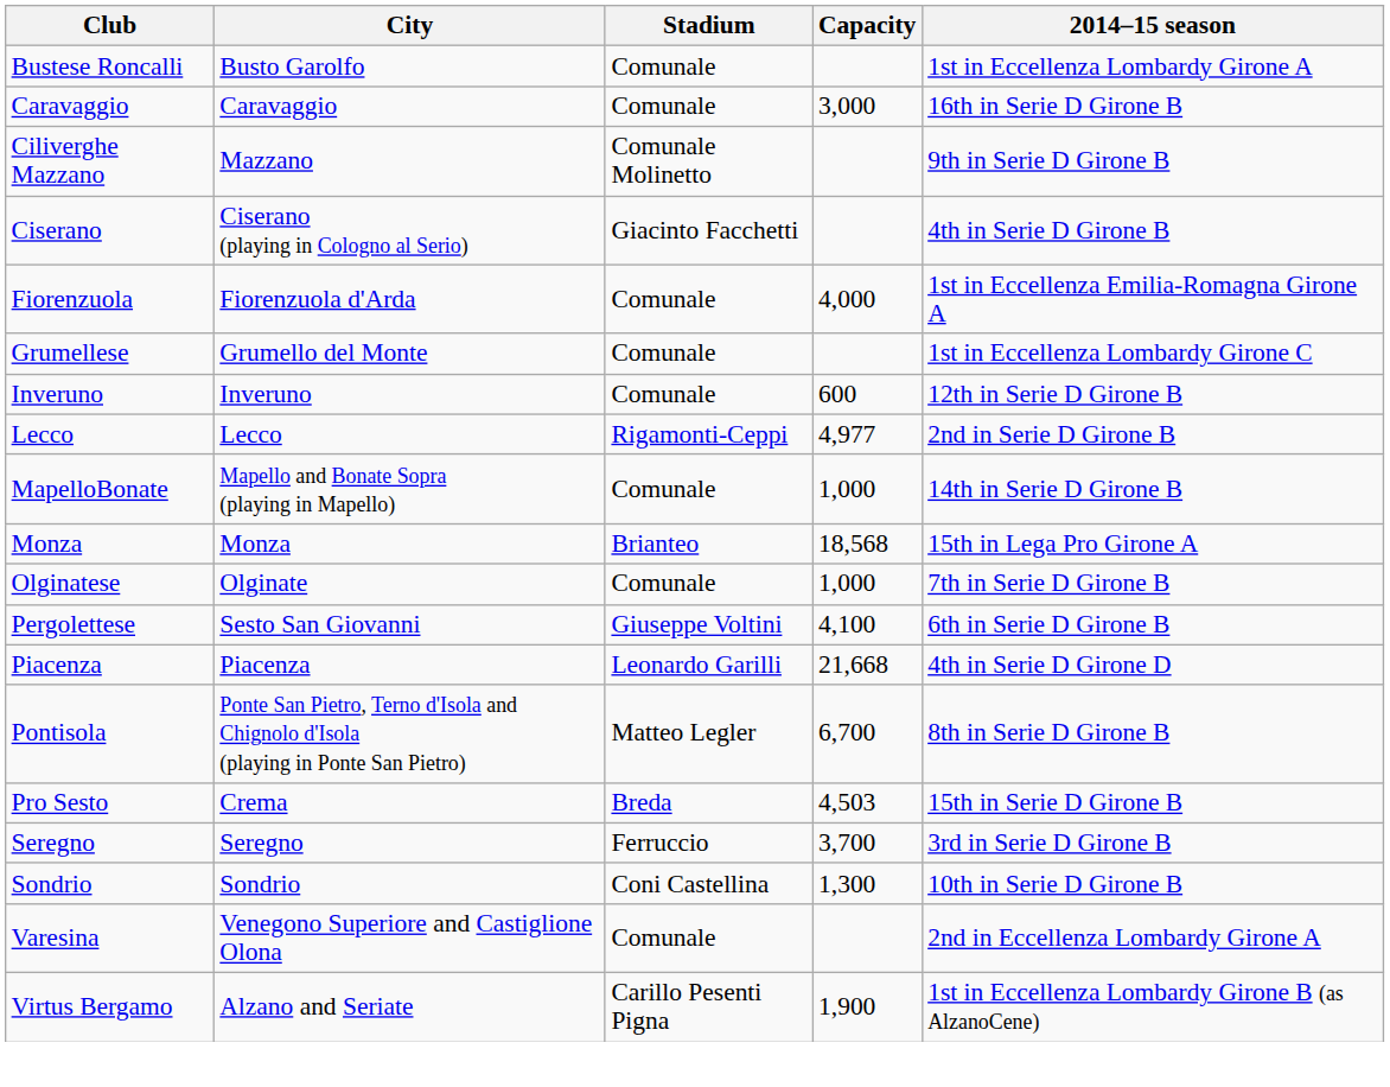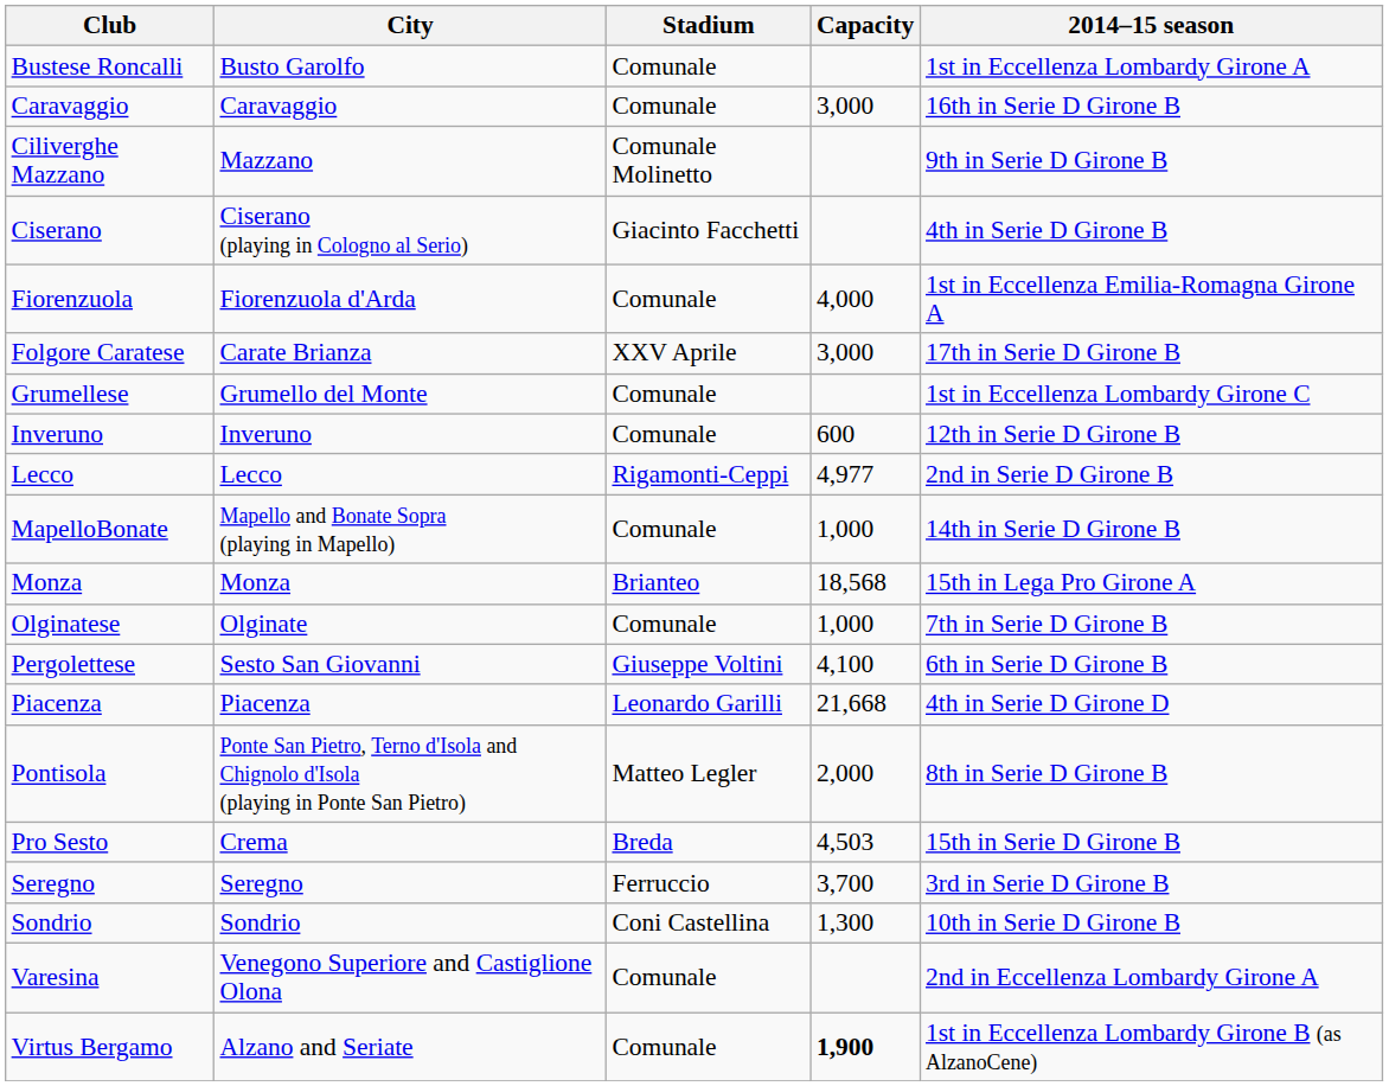+ row: Folgore Caratese | Carate Brianza | XXV Aprile | 3,000 | 17th in Serie D Girone B
Pontisola | Capacity: 6,700 -> 2,000
Virtus Bergamo | Stadium: Carillo Pesenti Pigna -> Comunale
Virtus Bergamo | Capacity: normal -> bold
